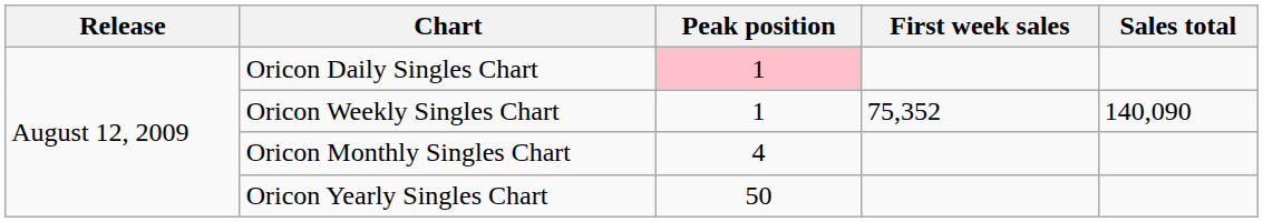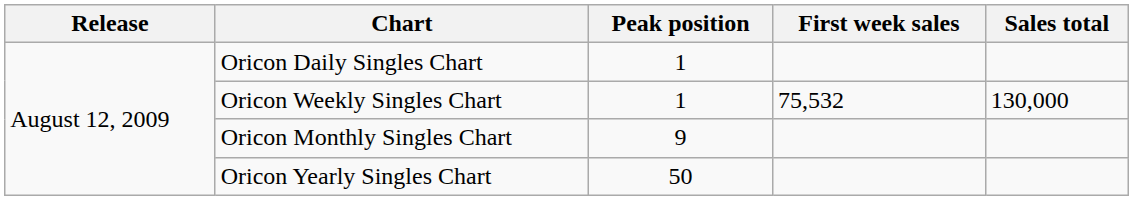Oricon Daily Singles Chart | Peak position: pink background -> no background
Oricon Weekly Singles Chart | First week sales: 75,352 -> 75,532
Oricon Weekly Singles Chart | Sales total: 140,090 -> 130,000
Oricon Monthly Singles Chart | Peak position: 4 -> 9
